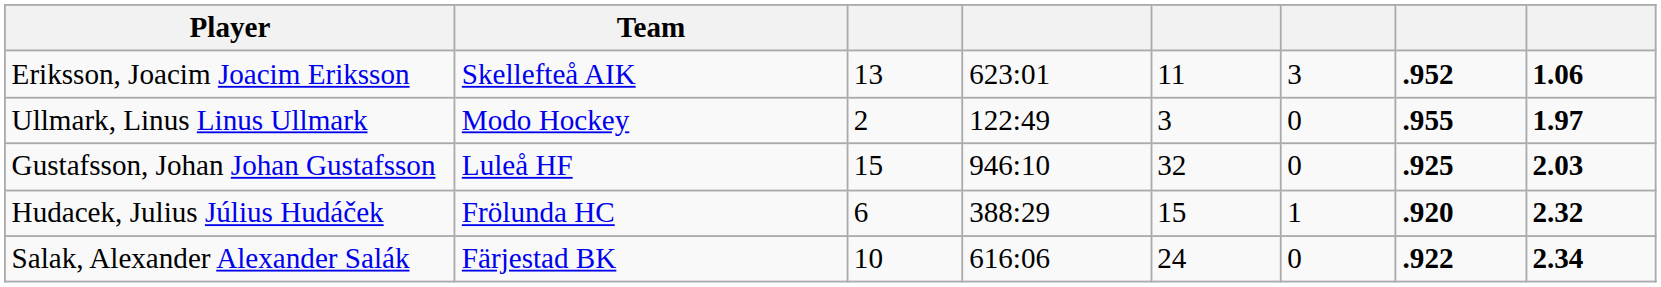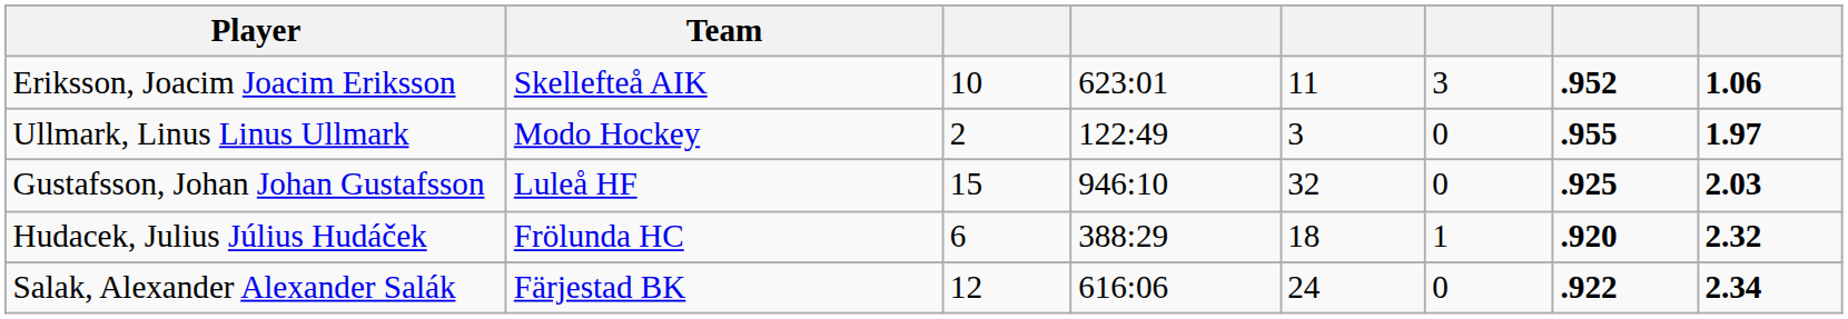Eriksson, Joacim Joacim Eriksson | column 3: 13 -> 10
Hudacek, Julius Július Hudáček | column 5: 15 -> 18
Salak, Alexander Alexander Salák | column 3: 10 -> 12
